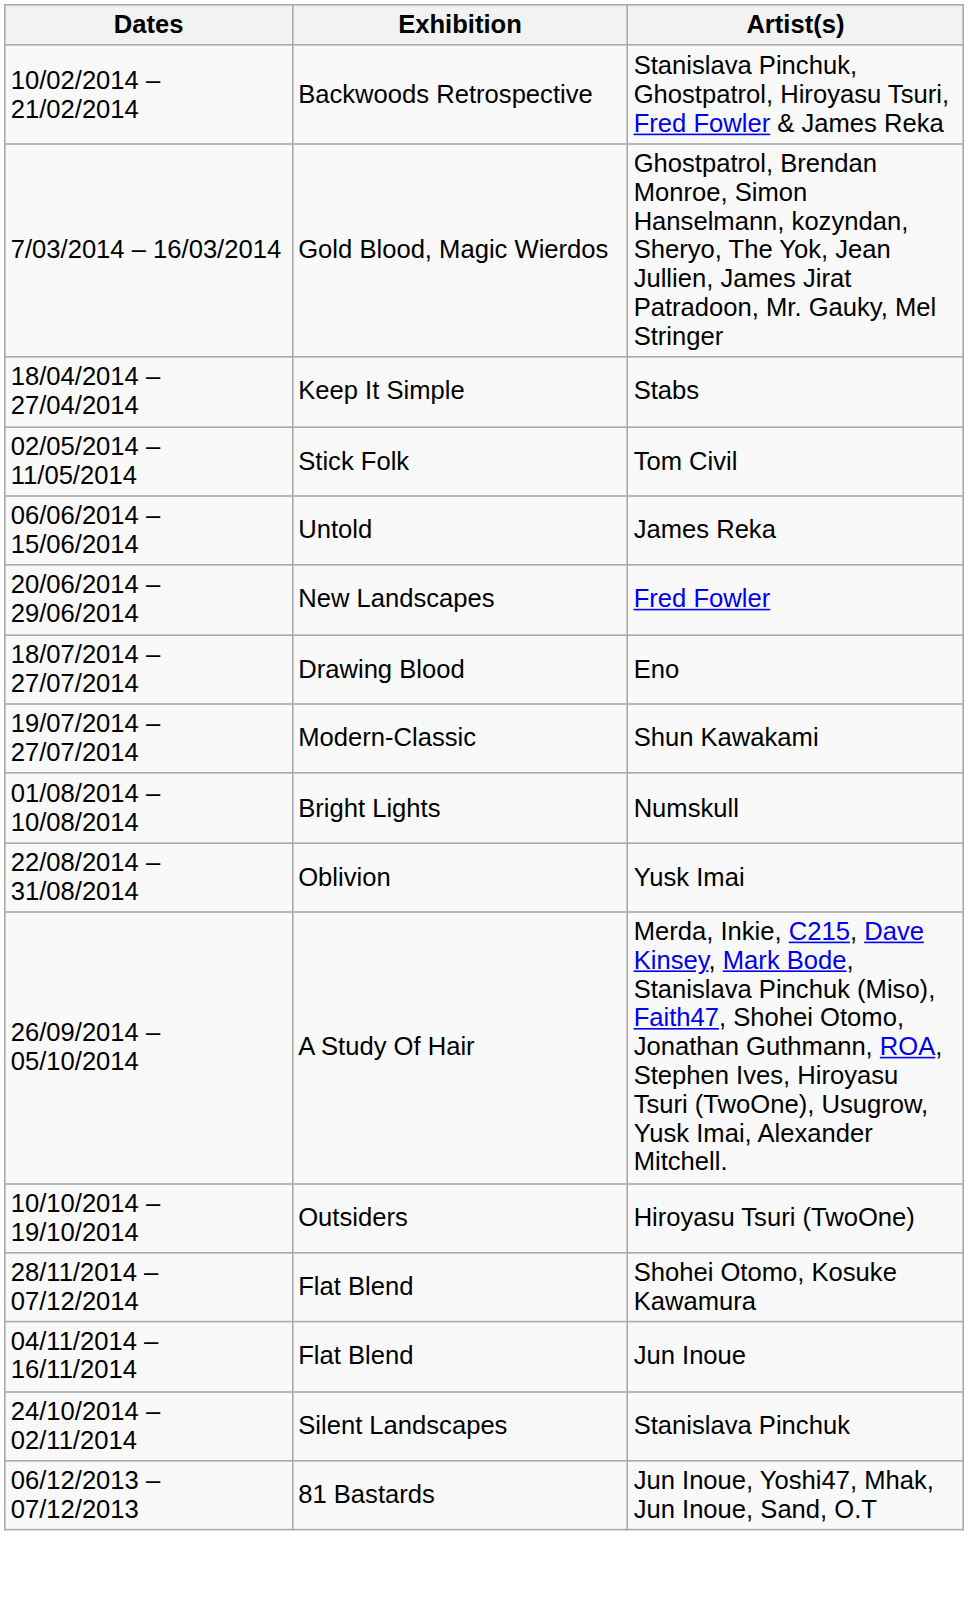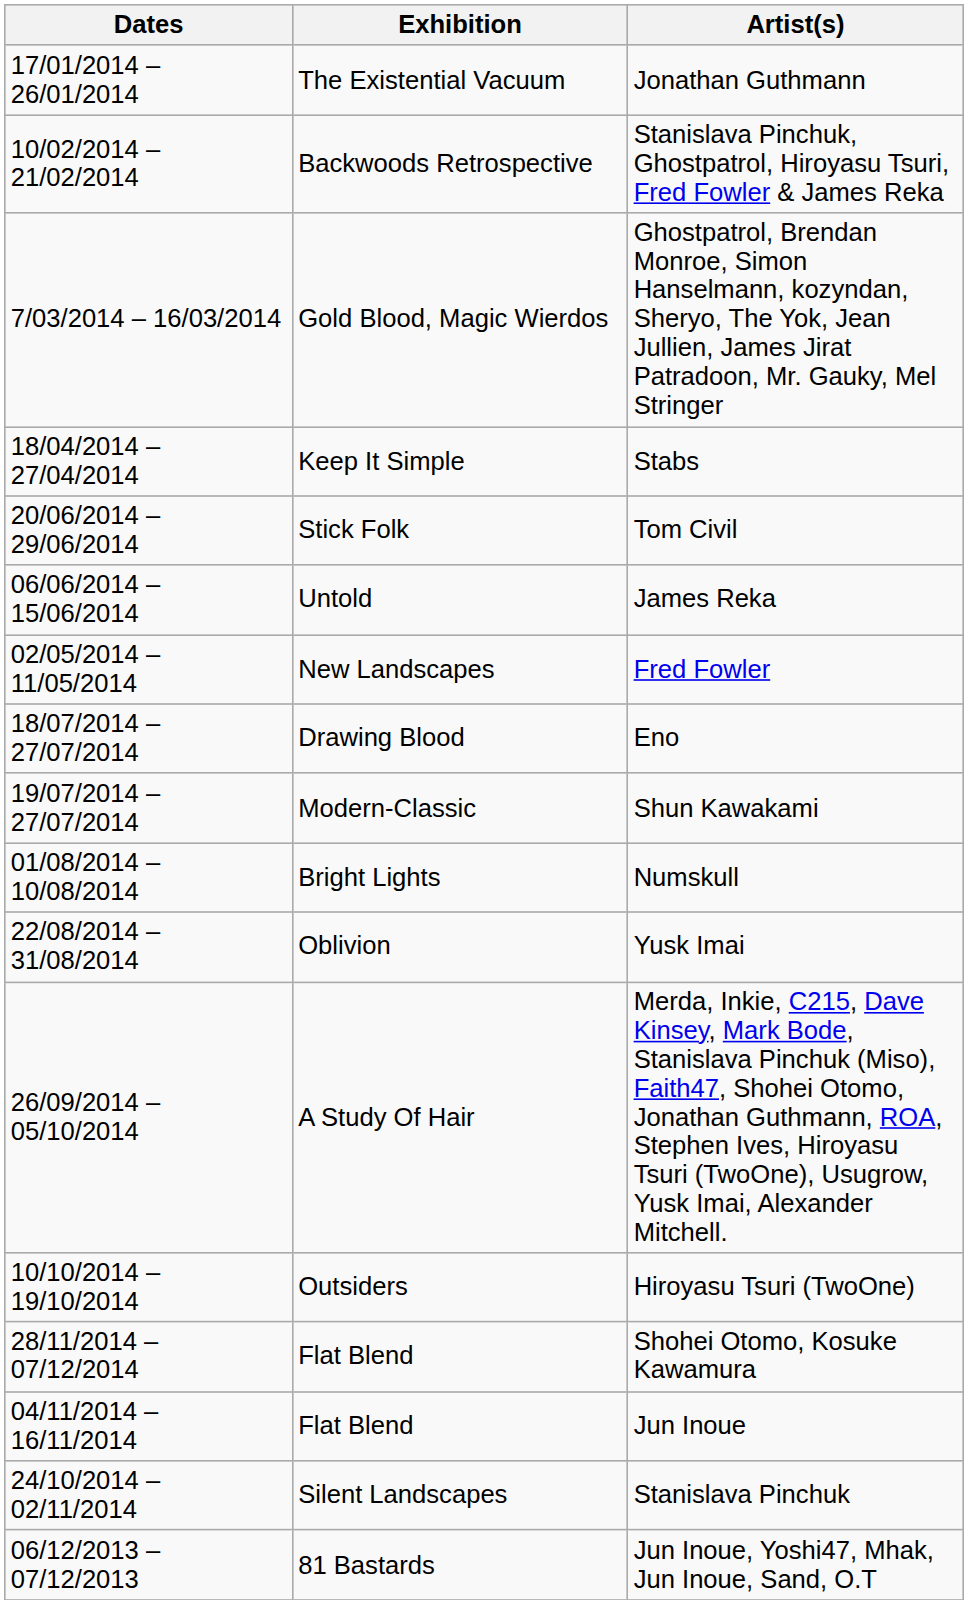+ row: 17/01/2014 – 26/01/2014 | The Existential Vacuum | Jonathan Guthmann
Tom Civil | Dates: 02/05/2014 – 11/05/2014 -> 20/06/2014 – 29/06/2014
Fred Fowler | Dates: 20/06/2014 – 29/06/2014 -> 02/05/2014 – 11/05/2014
